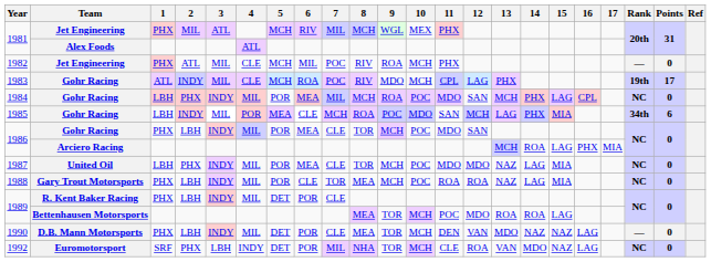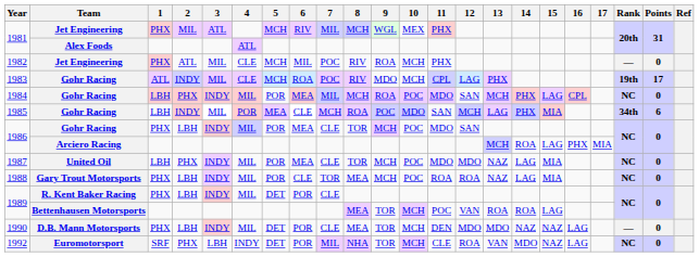1989 / Bettenhausen Motorsports | 12: MDO -> VAN
1990 | 12: VAN -> MDO
